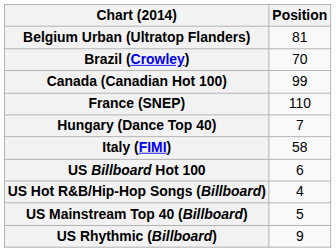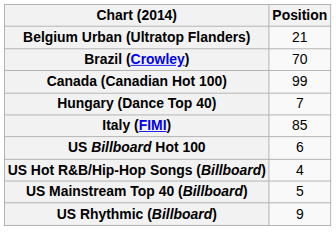Belgium Urban (Ultratop Flanders) | Position: 81 -> 21
- row: France (SNEP) | 110
Italy (FIMI) | Position: 58 -> 85
